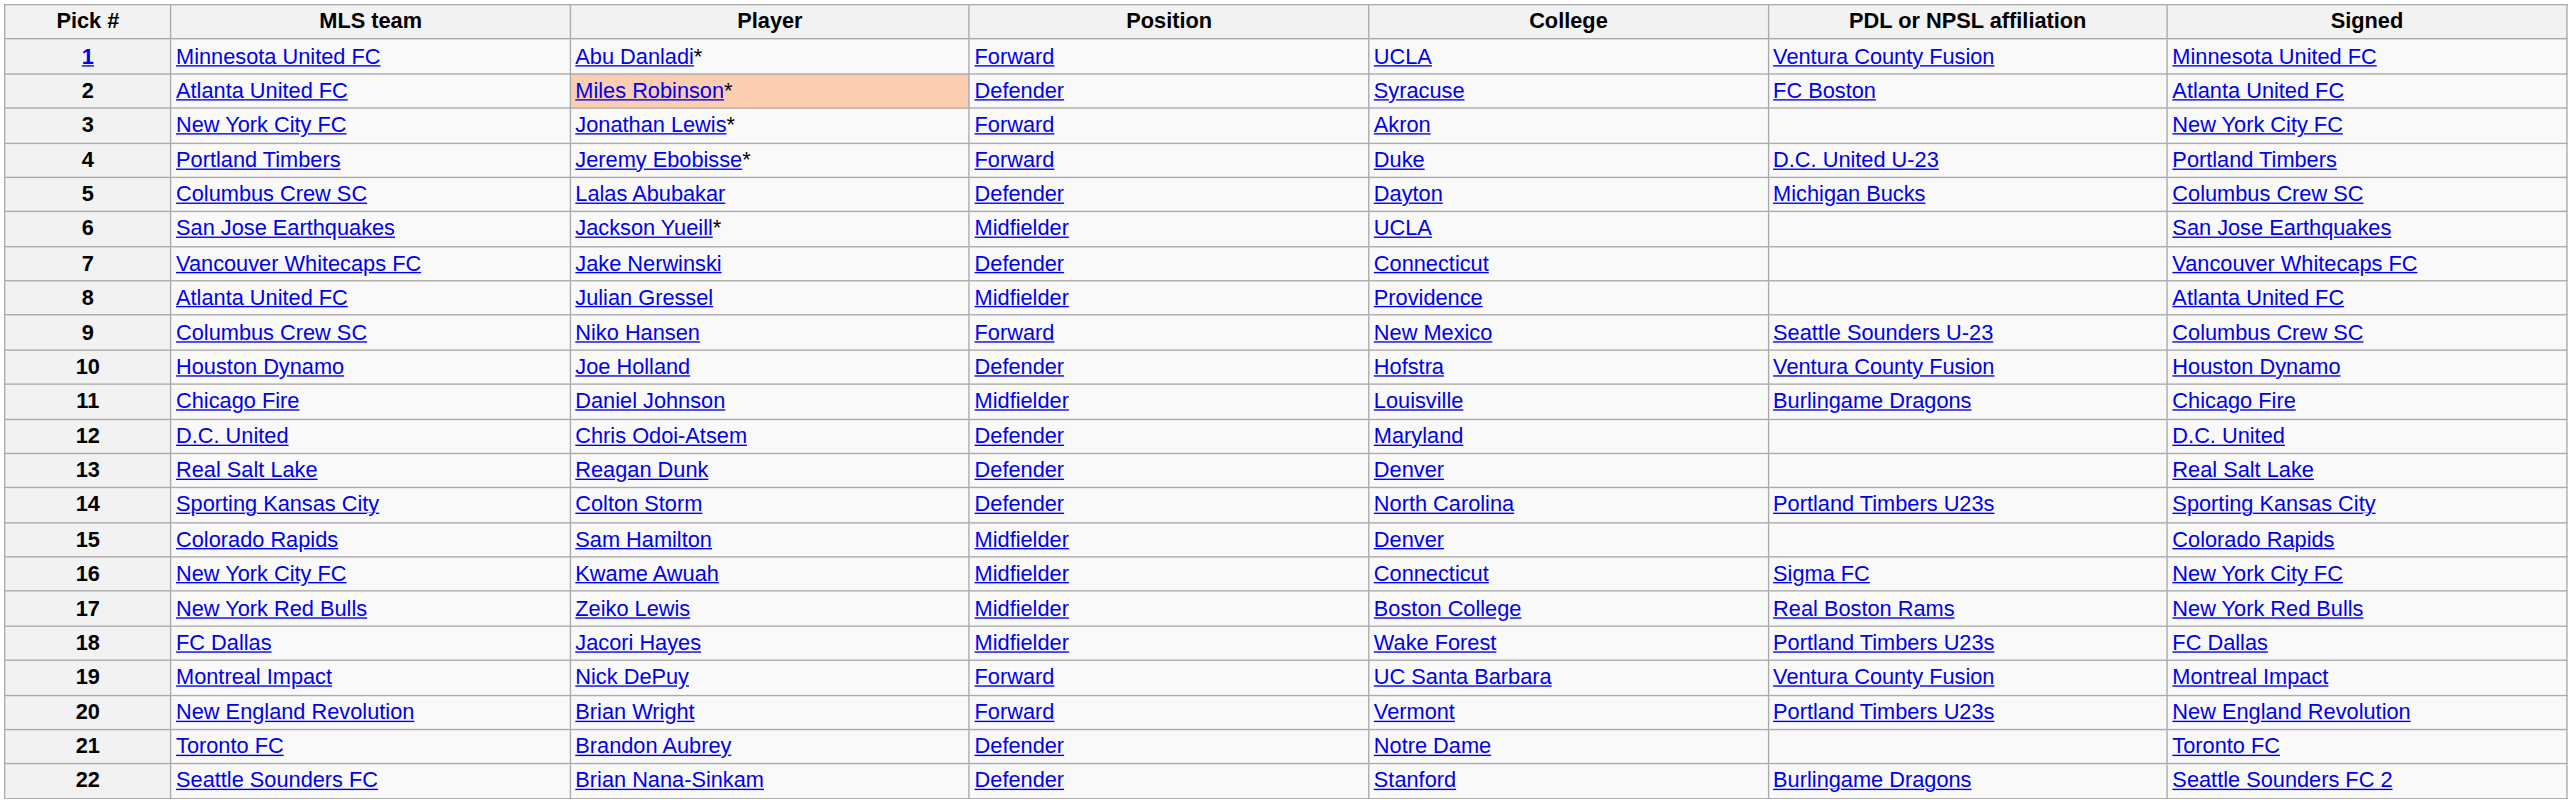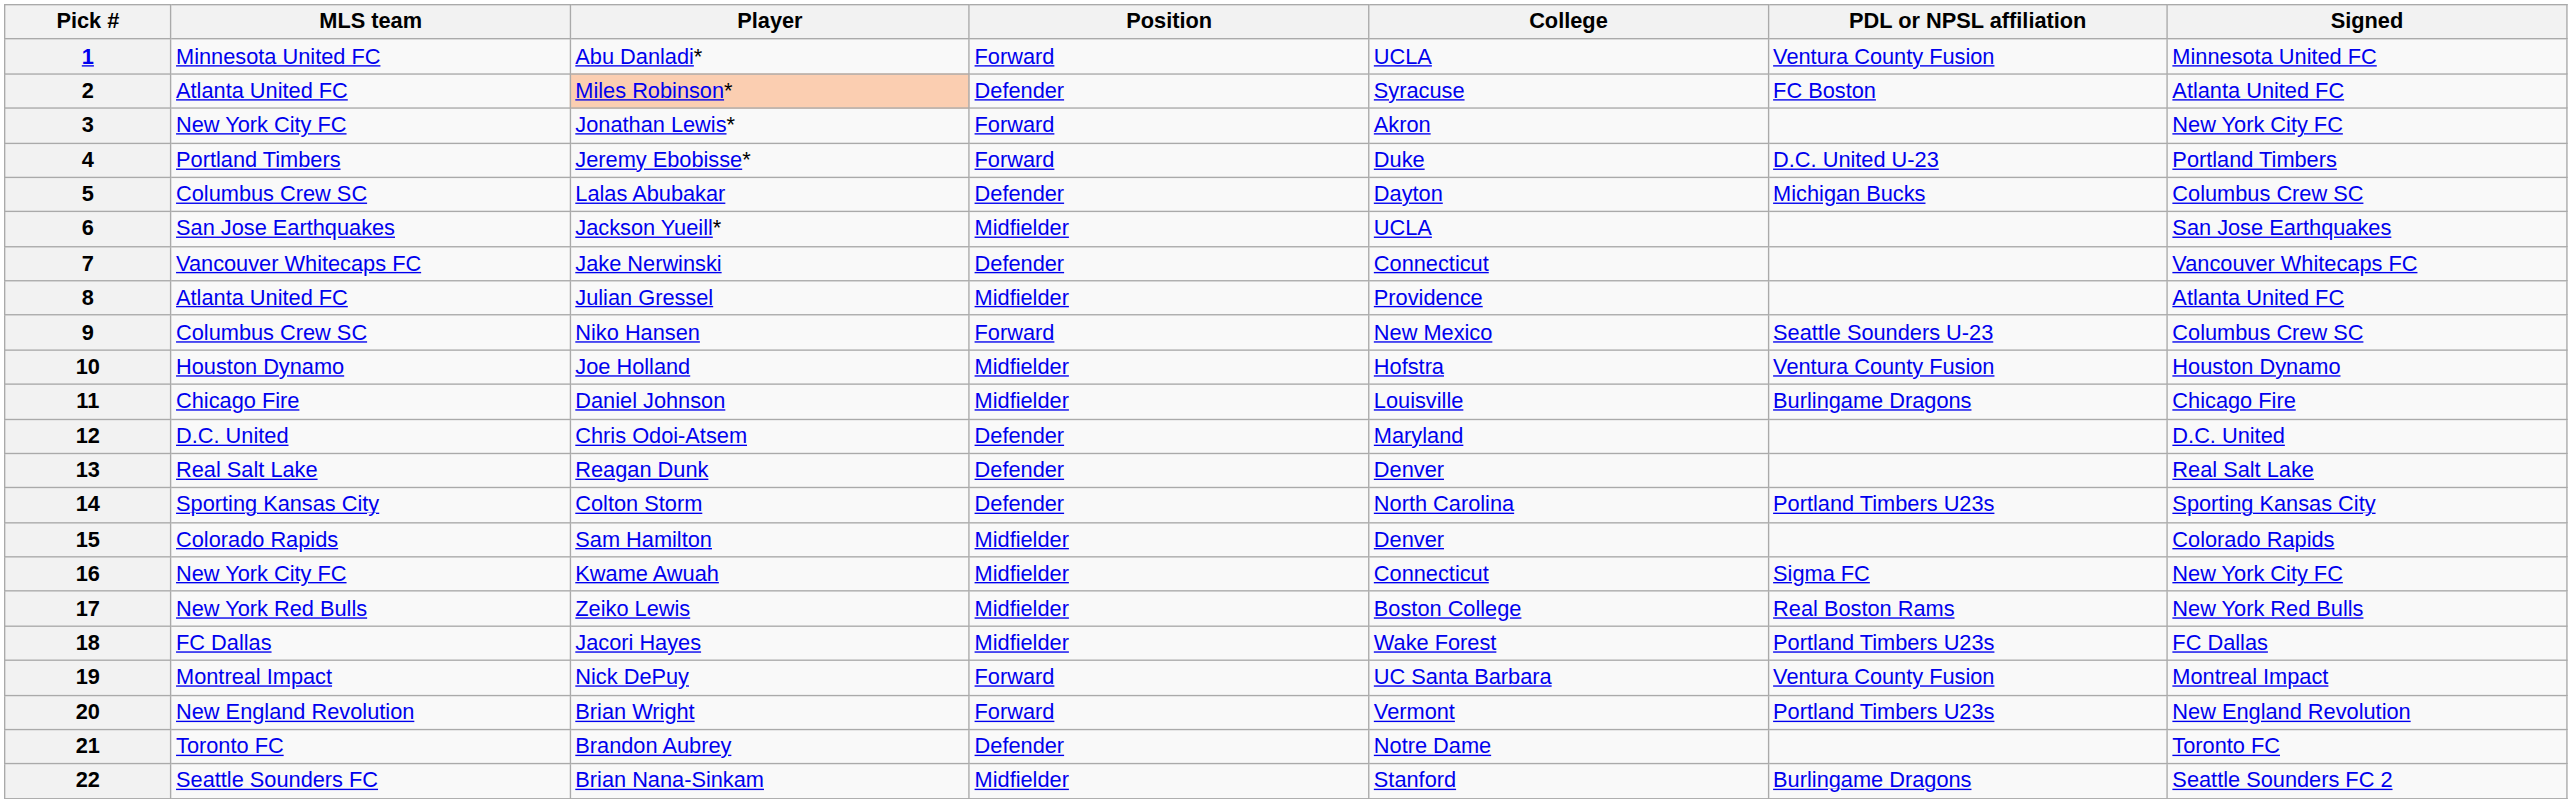10 | Position: Defender -> Midfielder
22 | Position: Defender -> Midfielder
